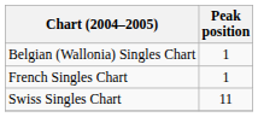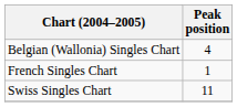Belgian (Wallonia) Singles Chart | Peak position: 1 -> 4
